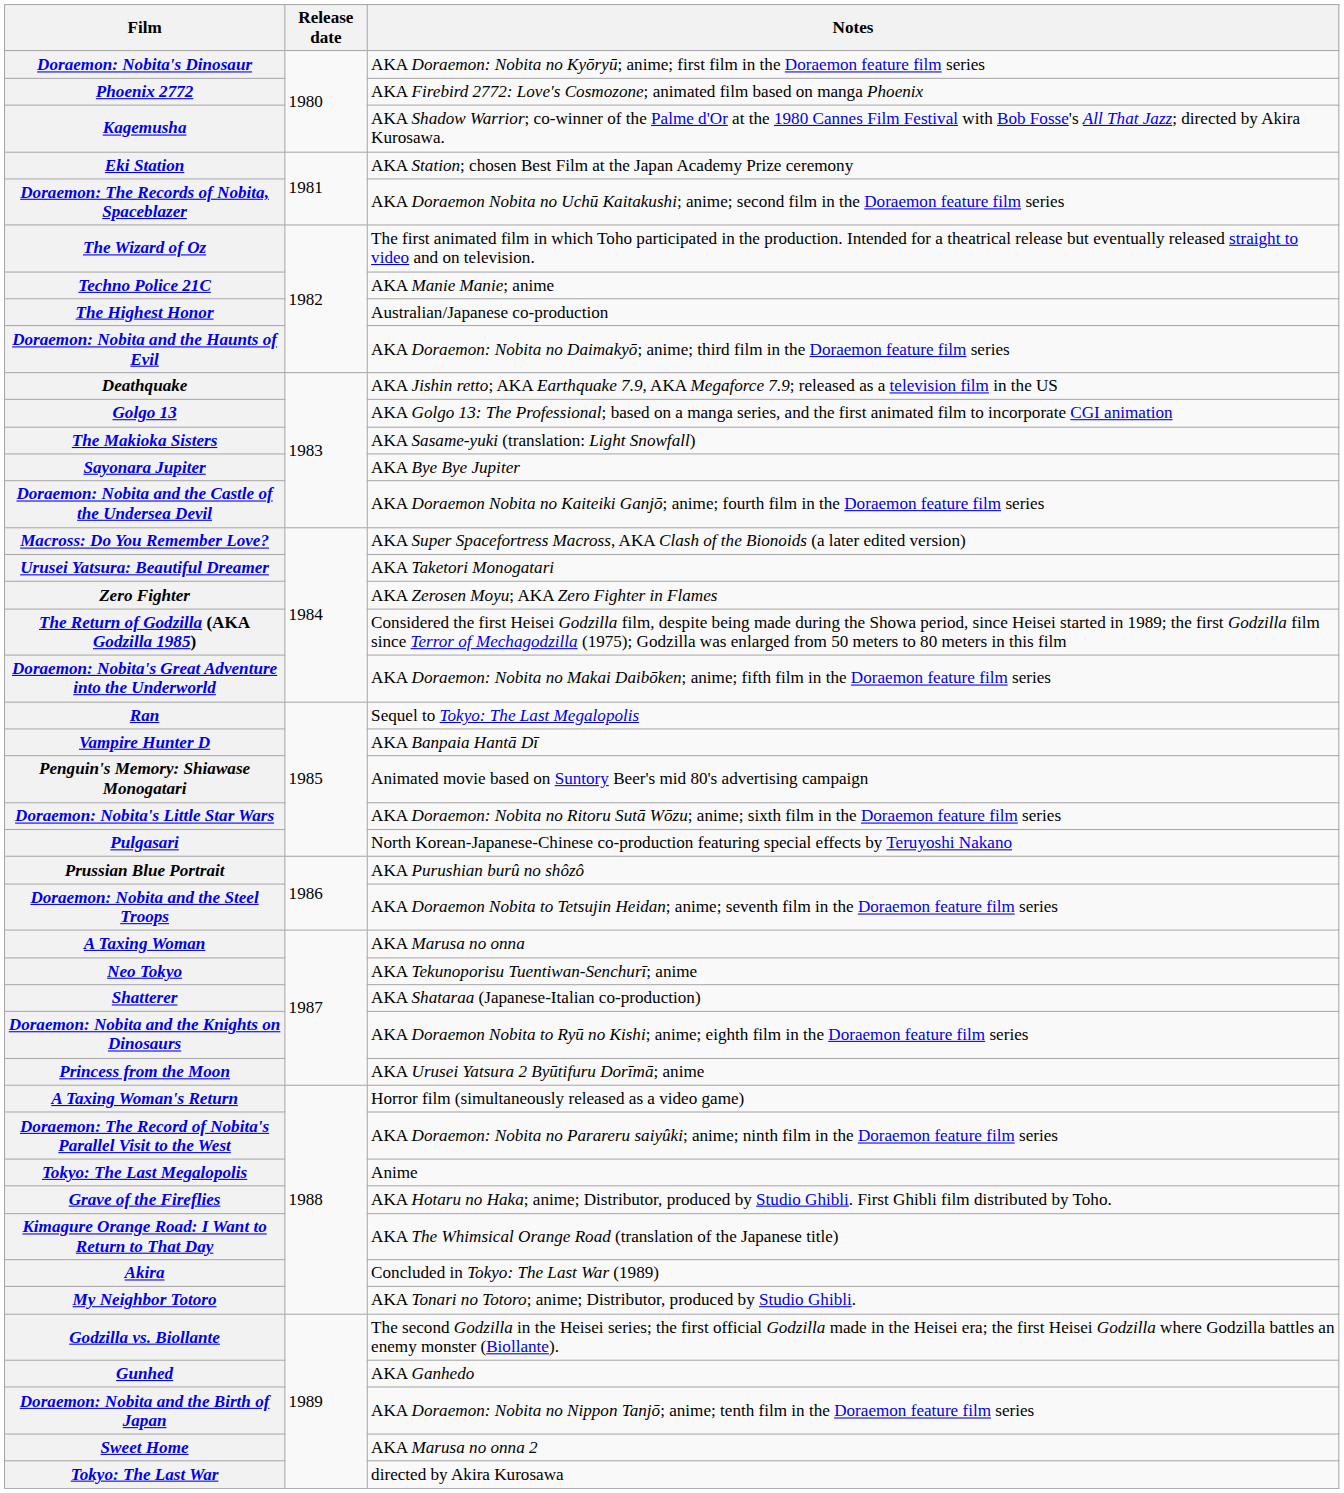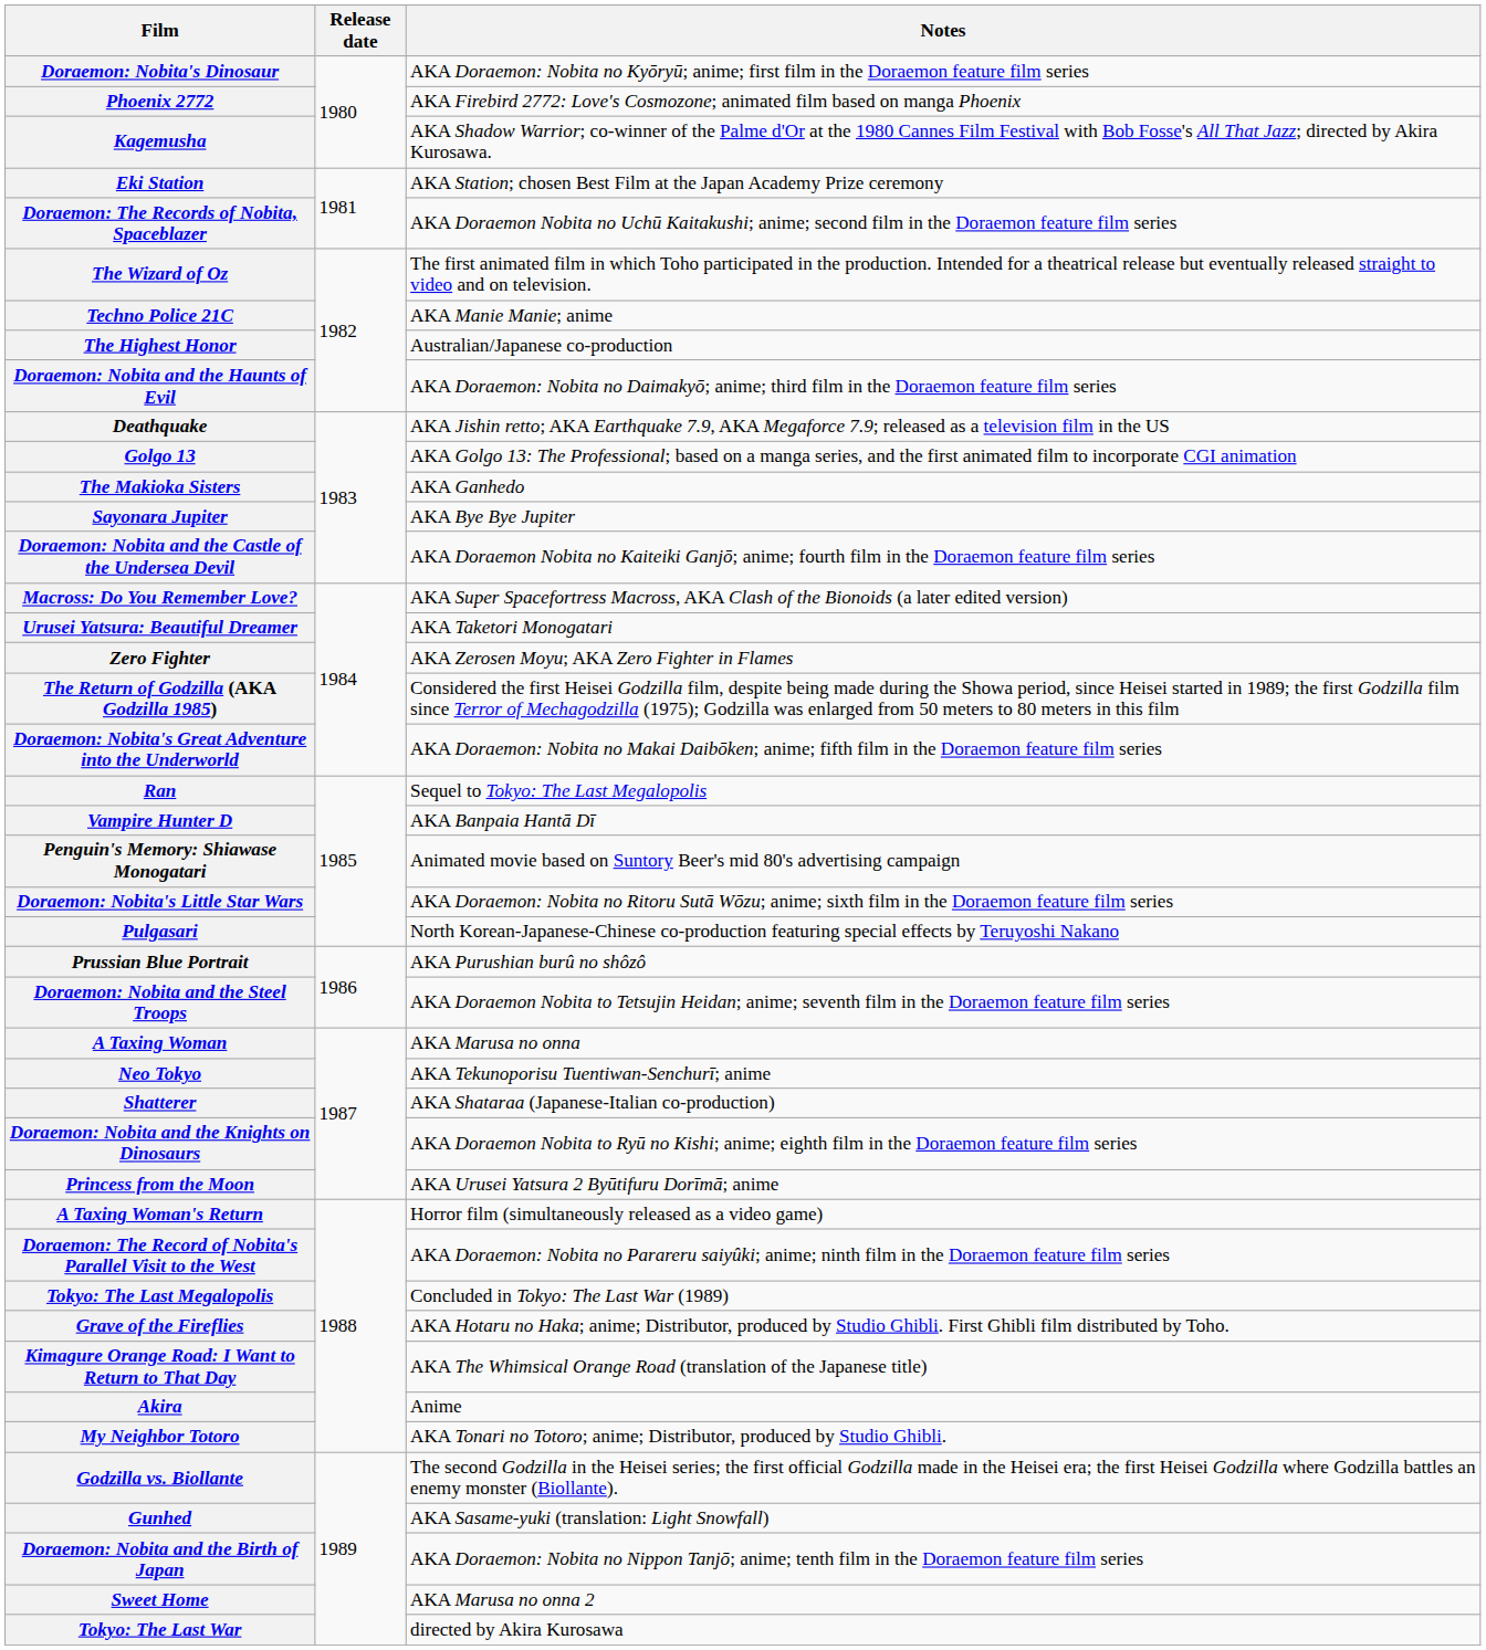The Makioka Sisters | Notes: AKA Sasame-yuki (translation: Light Snowfall) -> AKA Ganhedo
Tokyo: The Last Megalopolis | Notes: Anime -> Concluded in Tokyo: The Last War (1989)
Akira | Notes: Concluded in Tokyo: The Last War (1989) -> Anime
Gunhed | Notes: AKA Ganhedo -> AKA Sasame-yuki (translation: Light Snowfall)
